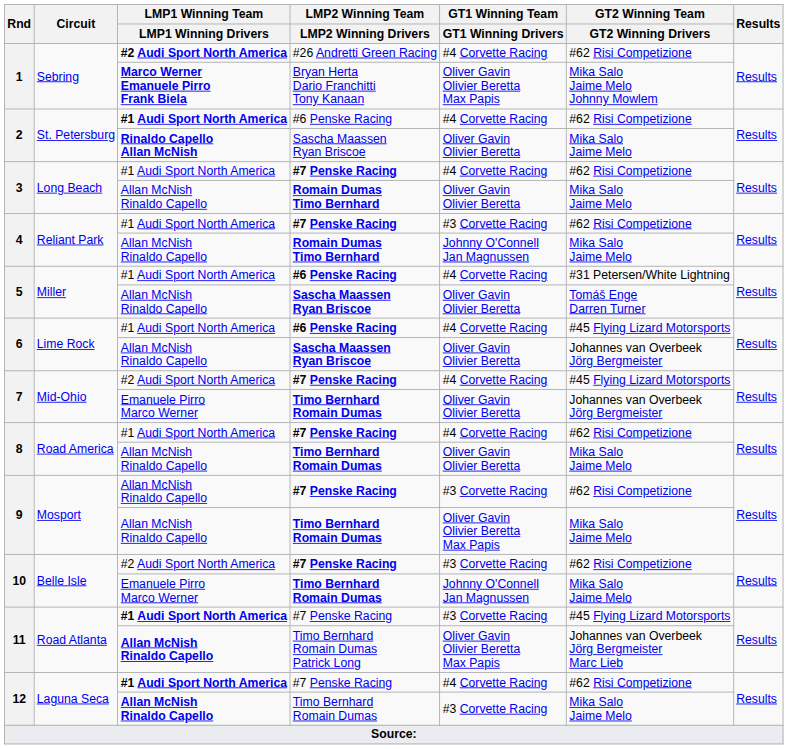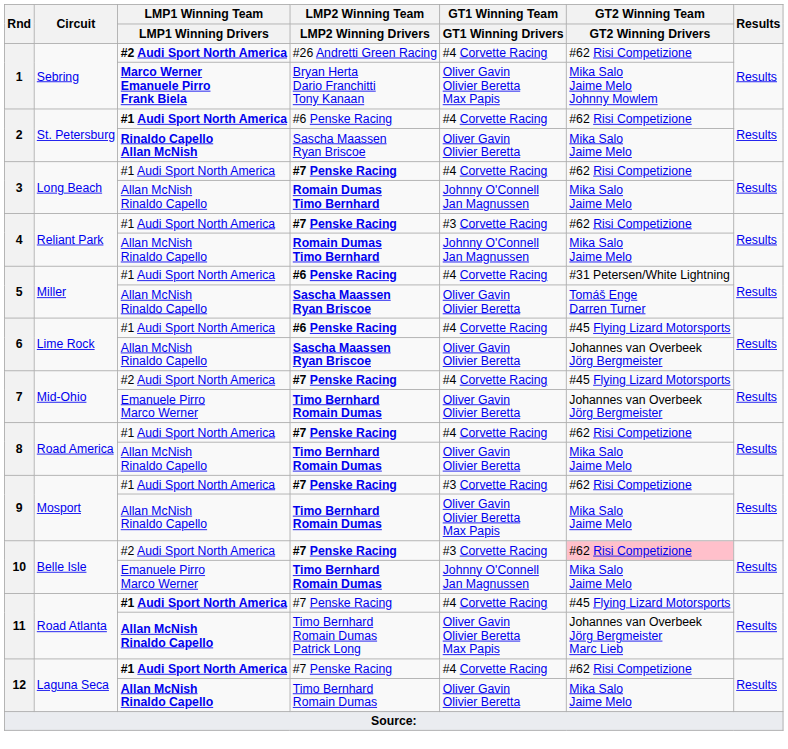3 / Romain Dumas Timo Bernhard | GT1 Winning Team / GT1 Winning Drivers: Oliver Gavin Olivier Beretta -> Johnny O'Connell Jan Magnussen
9 / #7 Penske Racing | LMP1 Winning Team / LMP1 Winning Drivers: Allan McNish Rinaldo Capello -> #1 Audi Sport North America
10 / #7 Penske Racing | GT2 Winning Team / GT2 Winning Drivers: no background -> pink background
11 / #7 Penske Racing | GT1 Winning Team / GT1 Winning Drivers: #3 Corvette Racing -> #4 Corvette Racing
12 / Timo Bernhard Romain Dumas | GT1 Winning Team / GT1 Winning Drivers: #3 Corvette Racing -> Oliver Gavin Olivier Beretta
